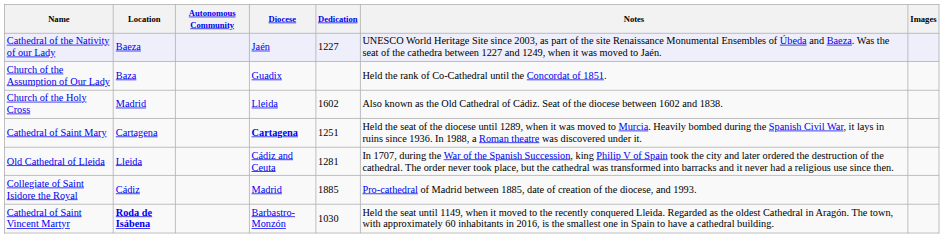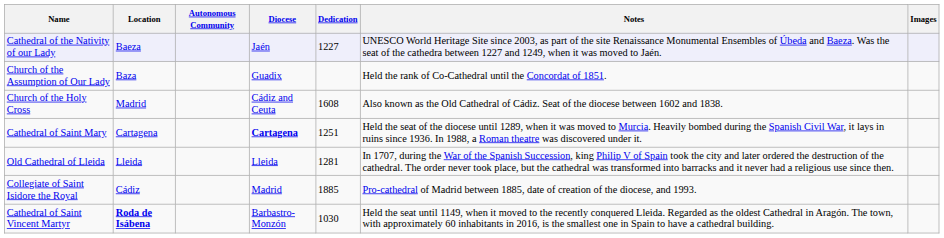Church of the Holy Cross | Diocese: Lleida -> Cádiz and Ceuta
Church of the Holy Cross | Dedication: 1602 -> 1608
Old Cathedral of Lleida | Diocese: Cádiz and Ceuta -> Lleida
